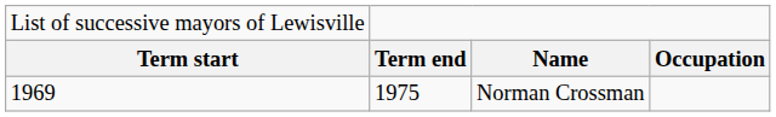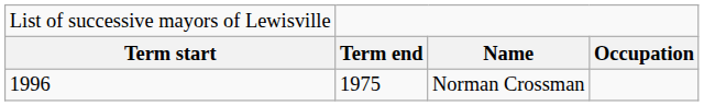Norman Crossman | column 1: 1969 -> 1996
